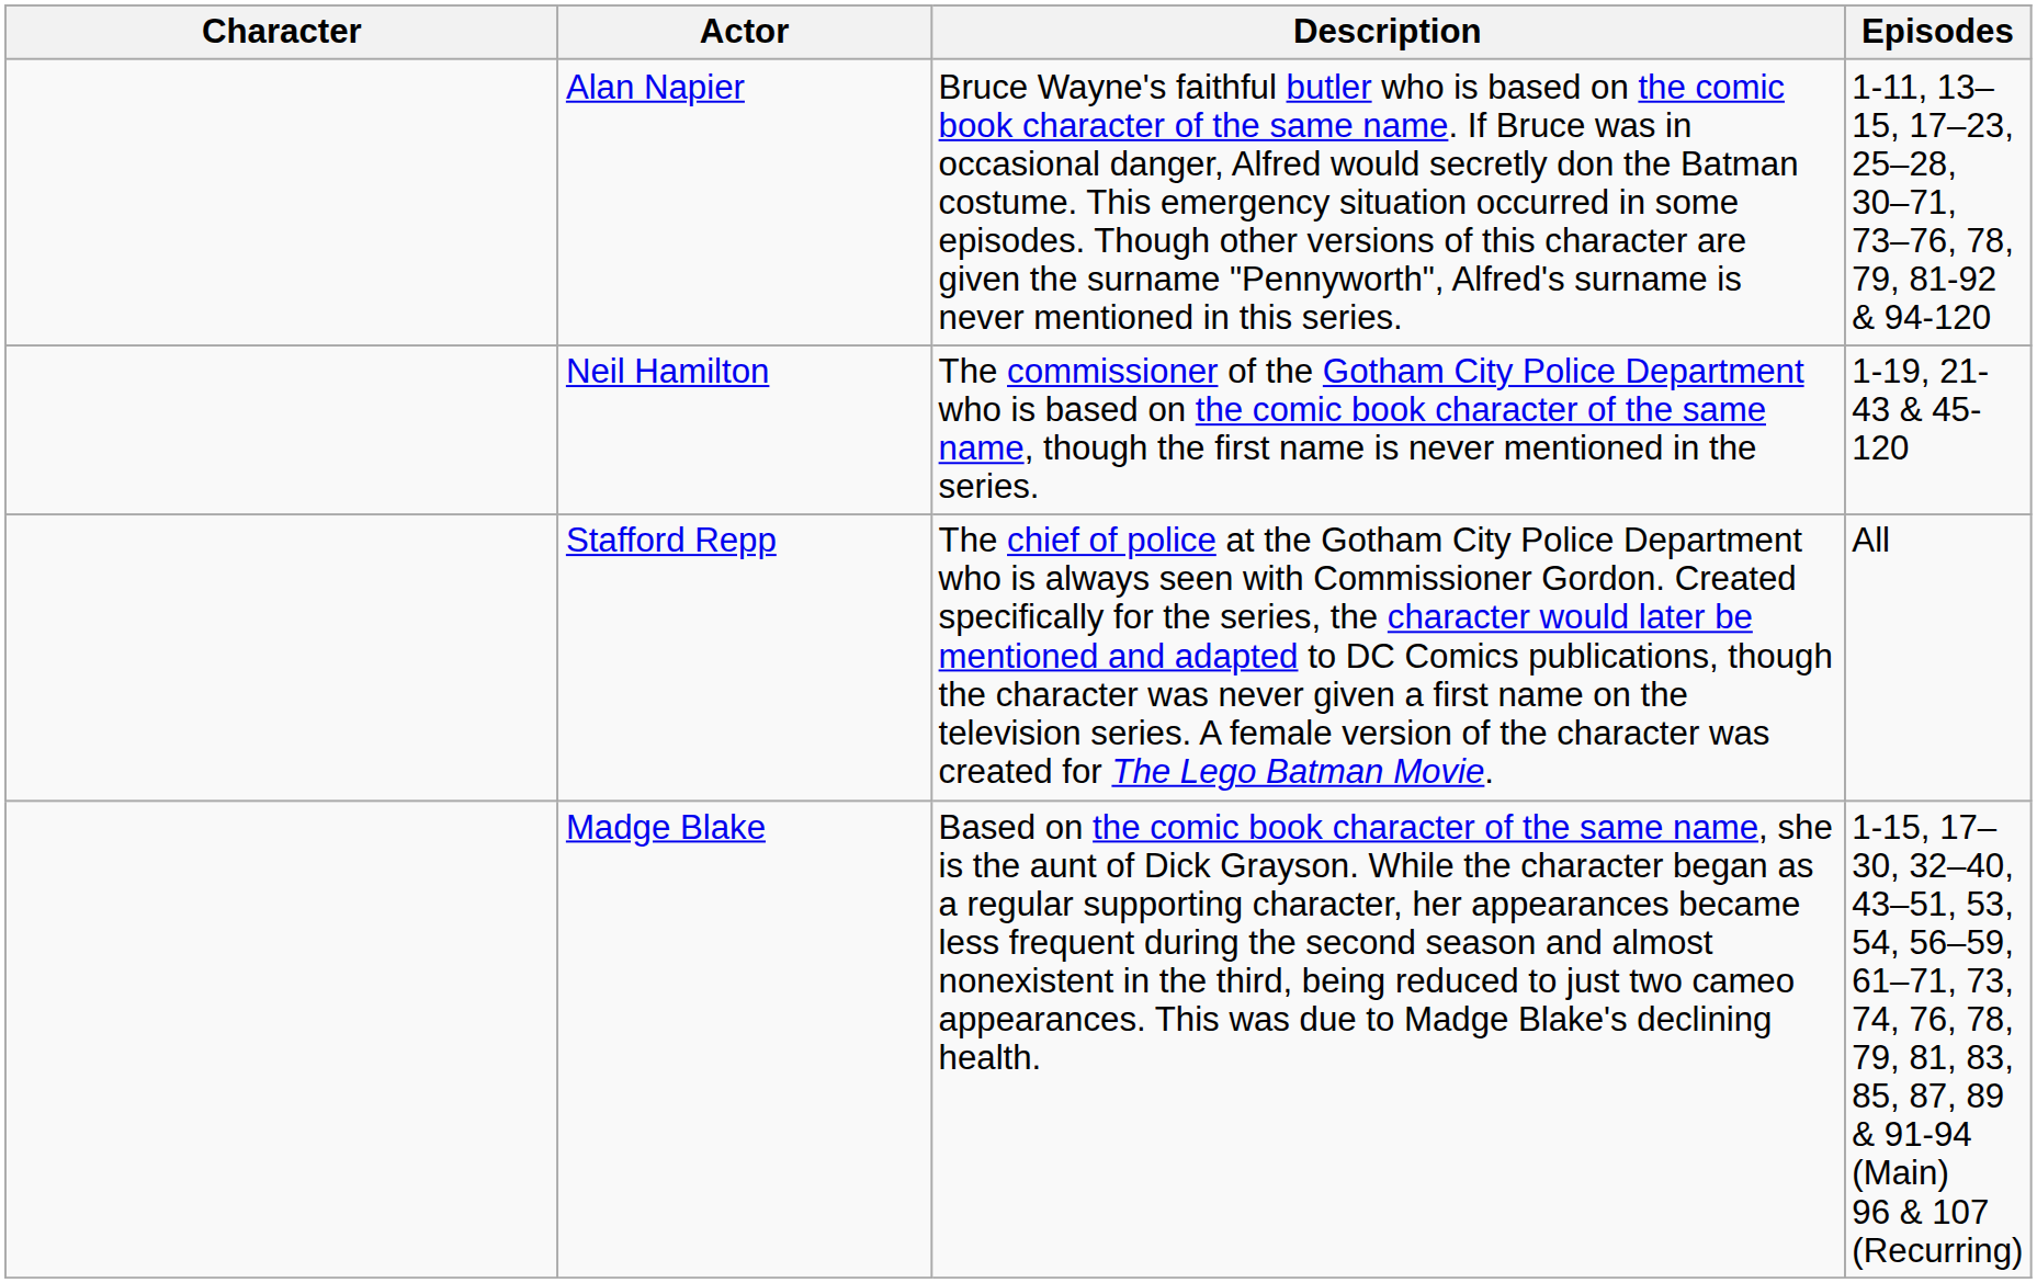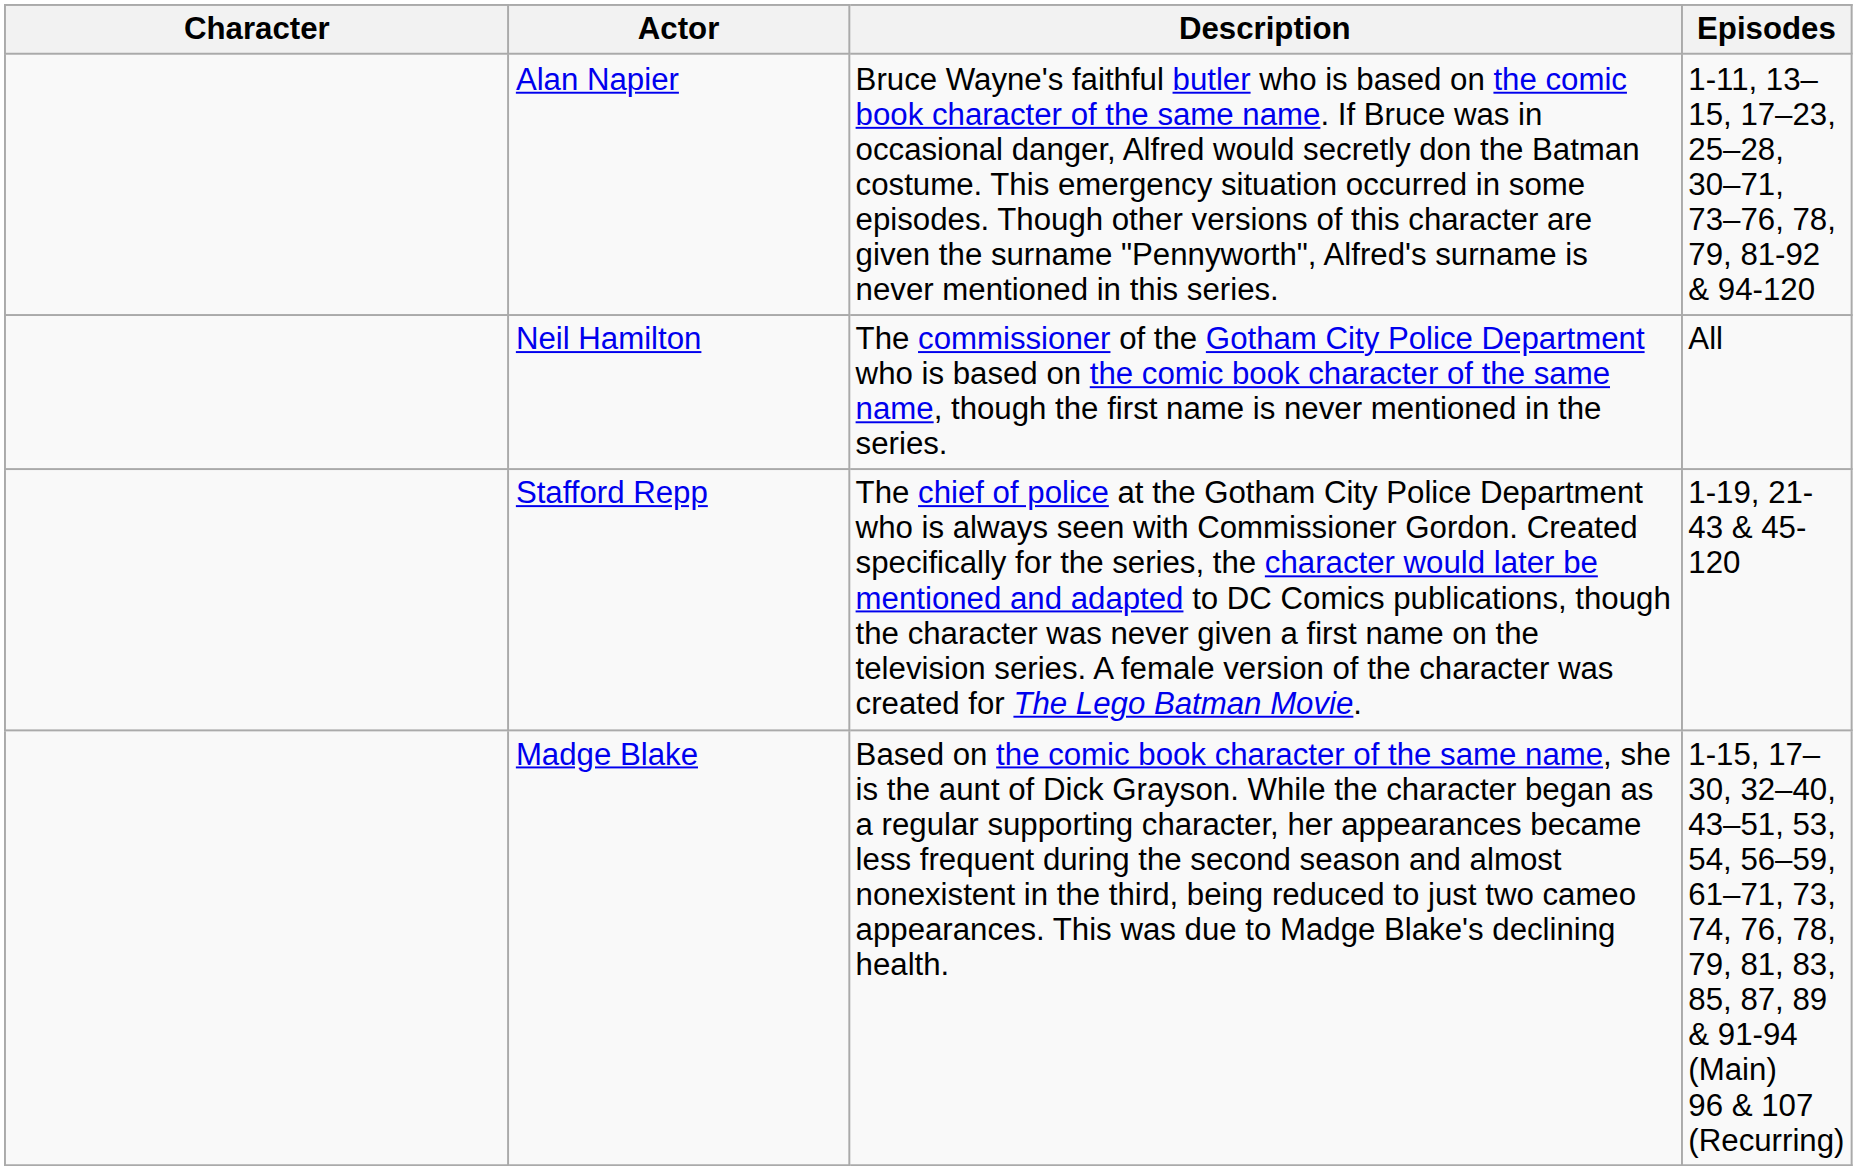Neil Hamilton | Episodes: 1-19, 21-43 & 45-120 -> All
Stafford Repp | Episodes: All -> 1-19, 21-43 & 45-120
